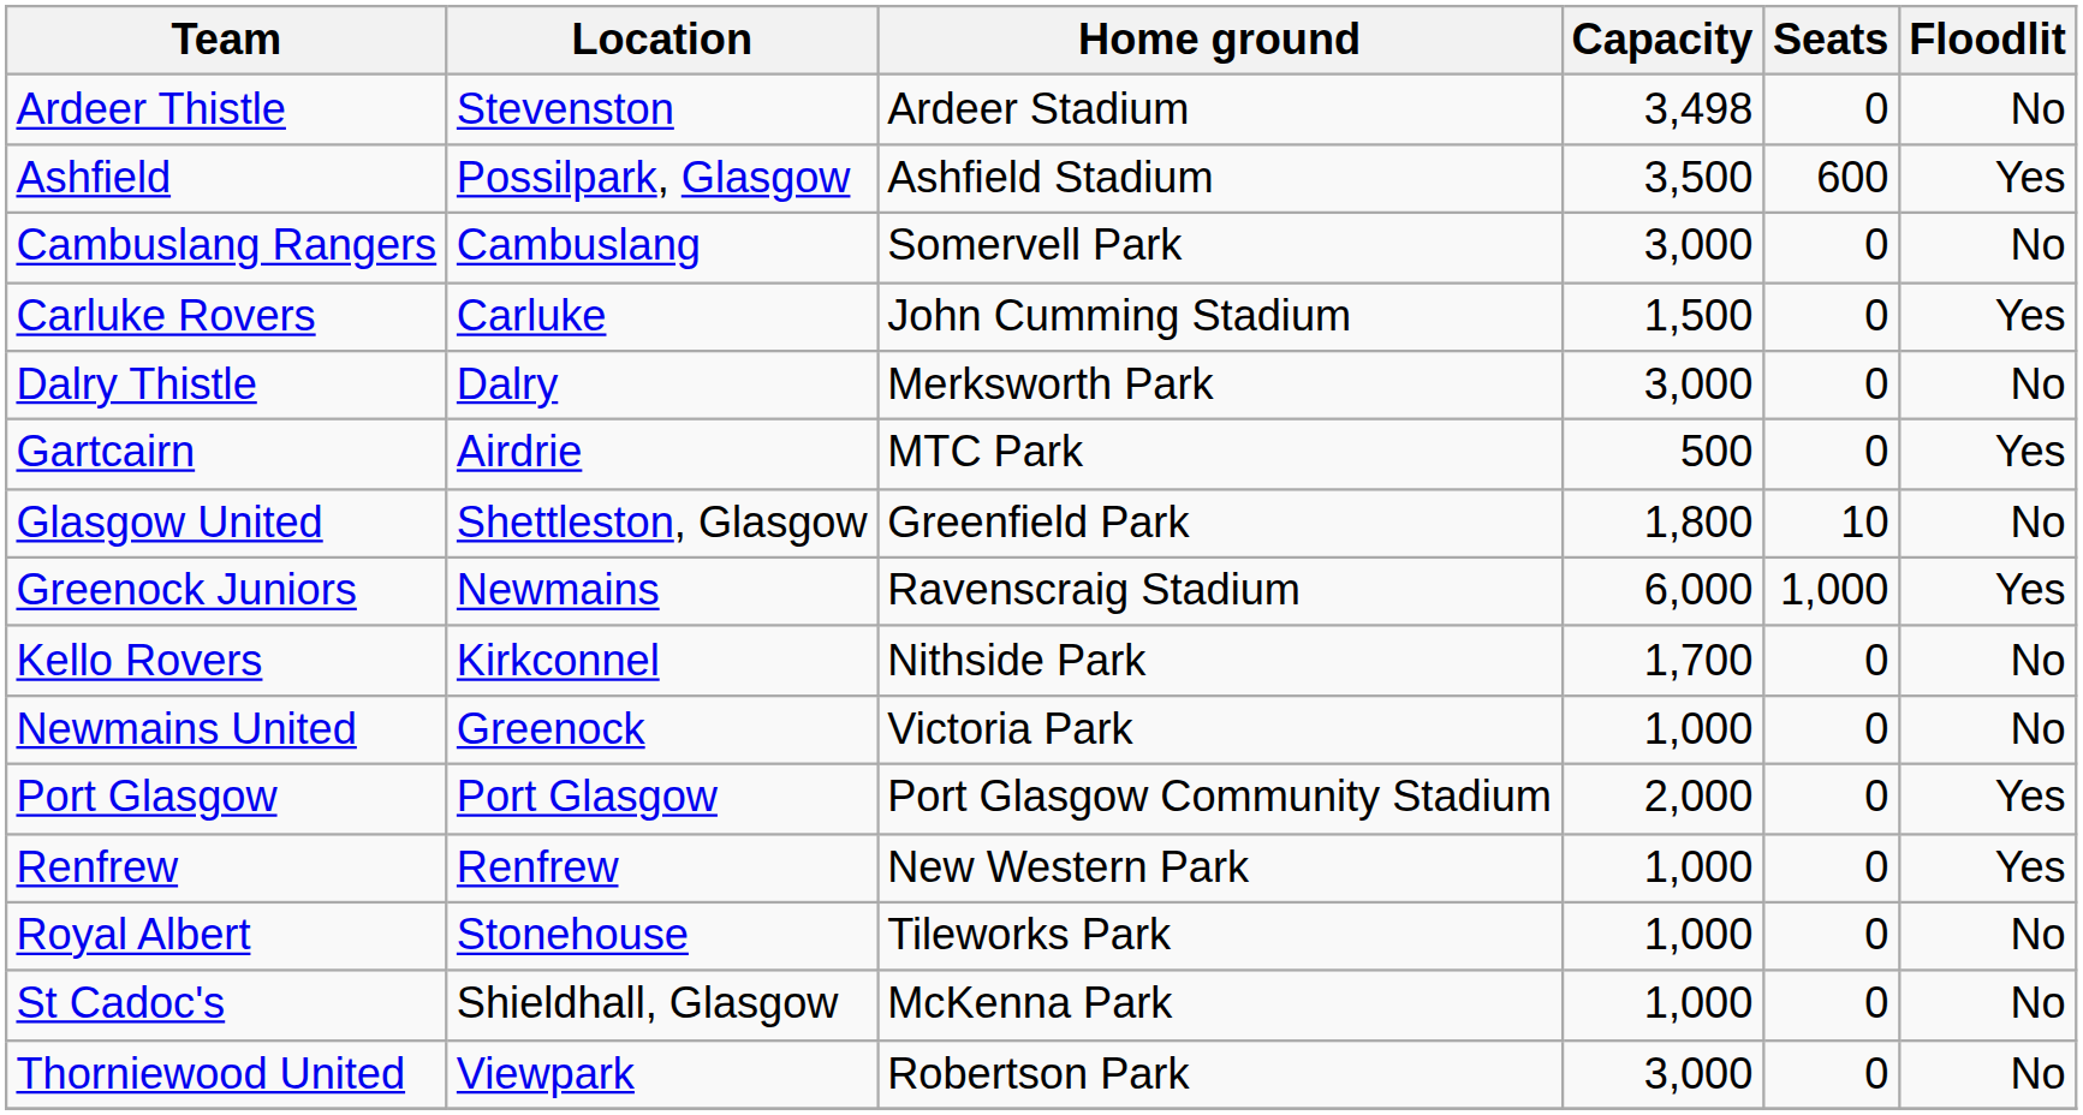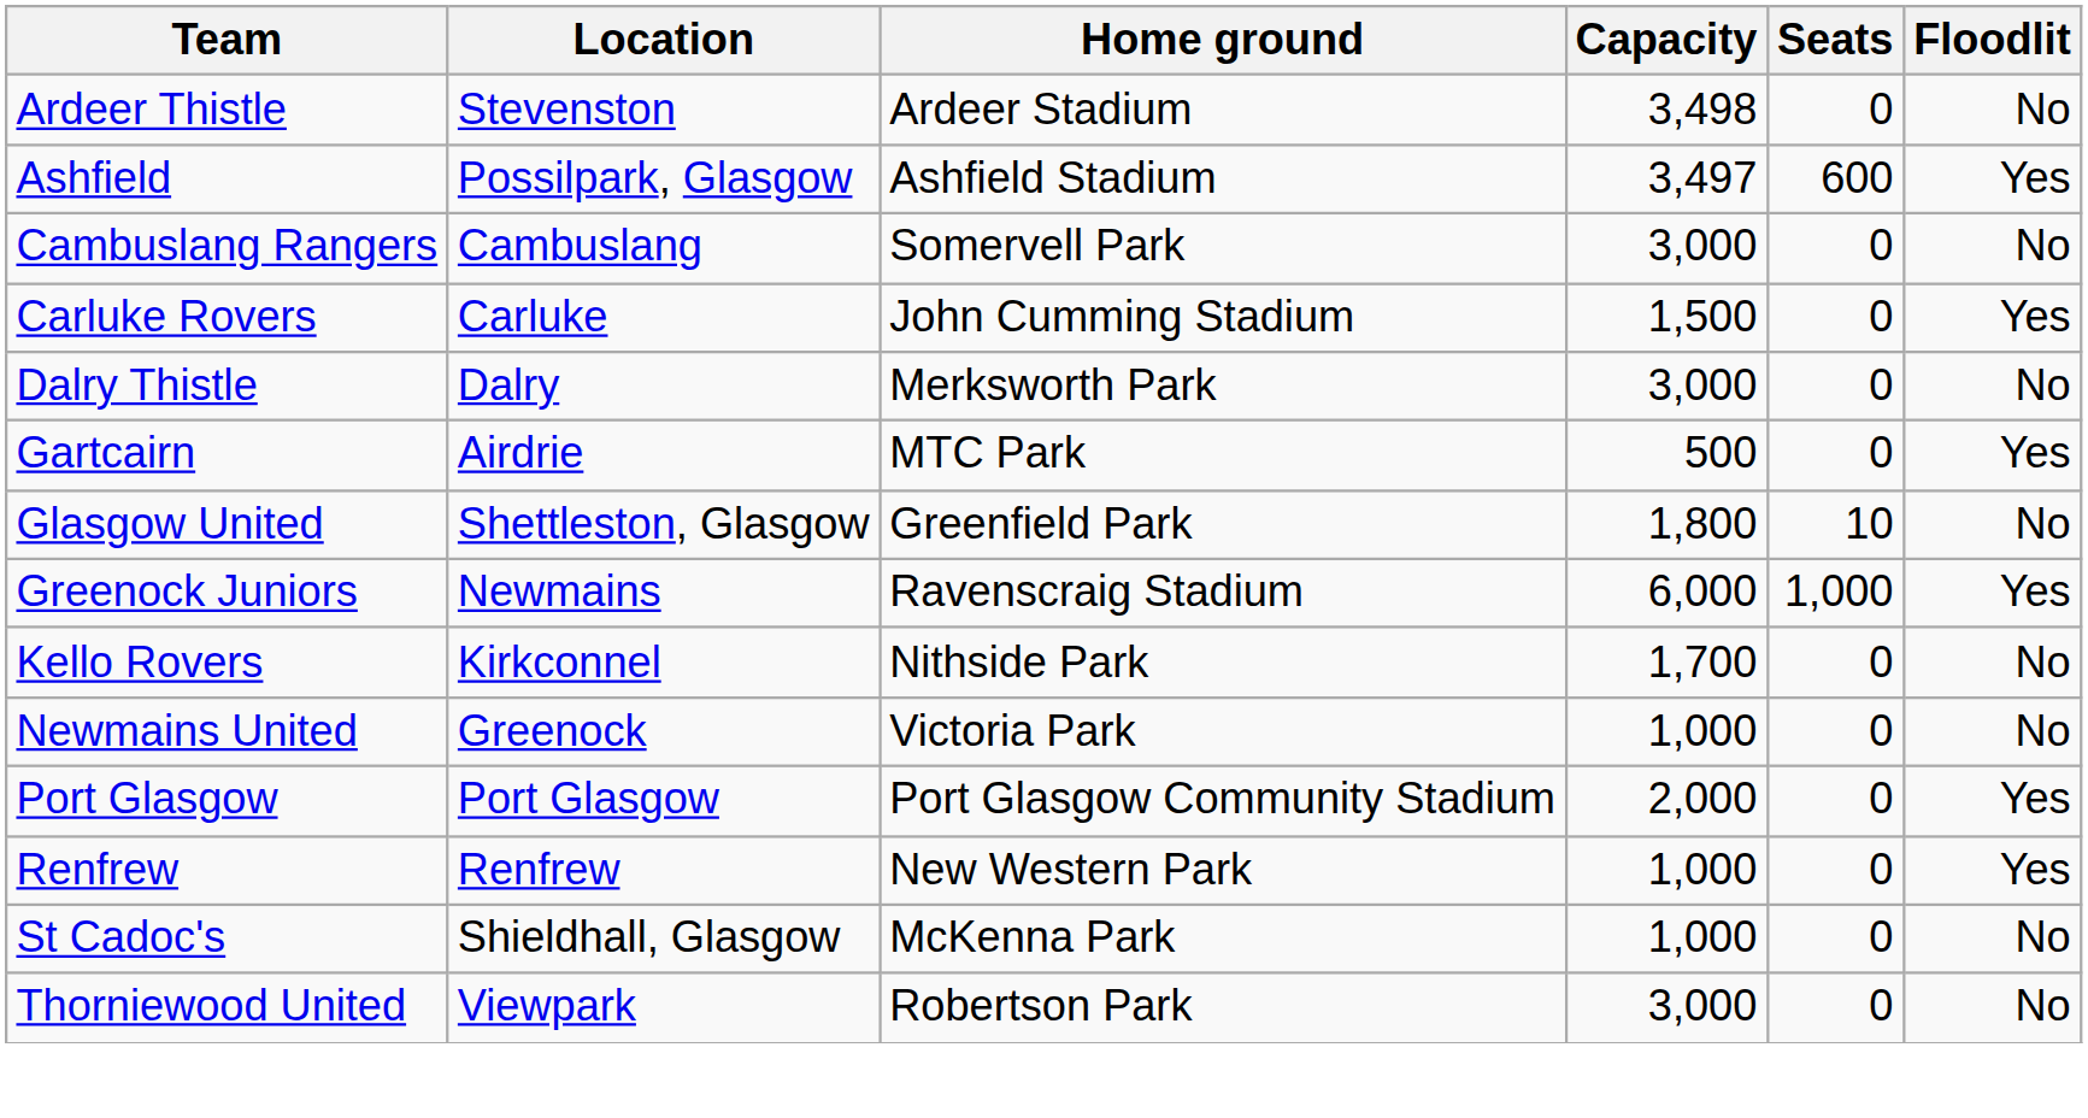Ashfield | Capacity: 3,500 -> 3,497
- row: Royal Albert | Stonehouse | Tileworks Park | 1,000 | 0 | No
